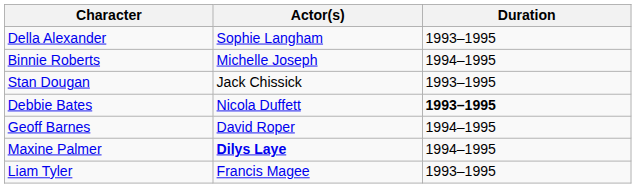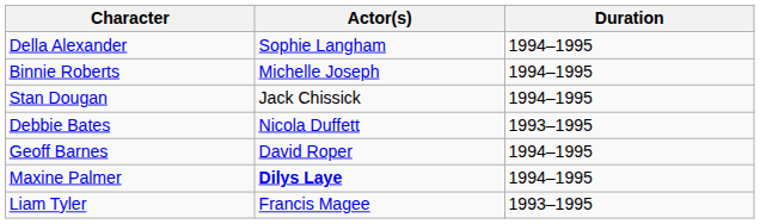Della Alexander | Duration: 1993–1995 -> 1994–1995
Stan Dougan | Duration: 1993–1995 -> 1994–1995
Debbie Bates | Duration: bold -> normal
